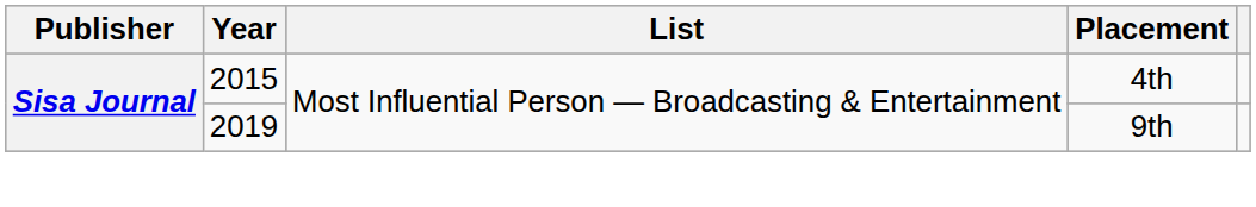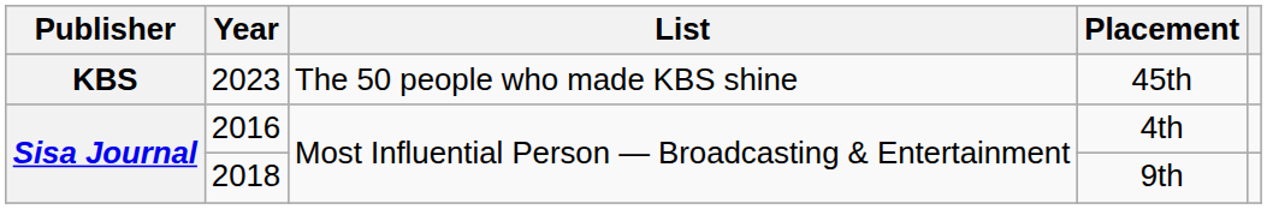+ row: KBS | 2023 | The 50 people who made KBS shine | 45th
4th | Year: 2015 -> 2016
9th | Year: 2019 -> 2018
